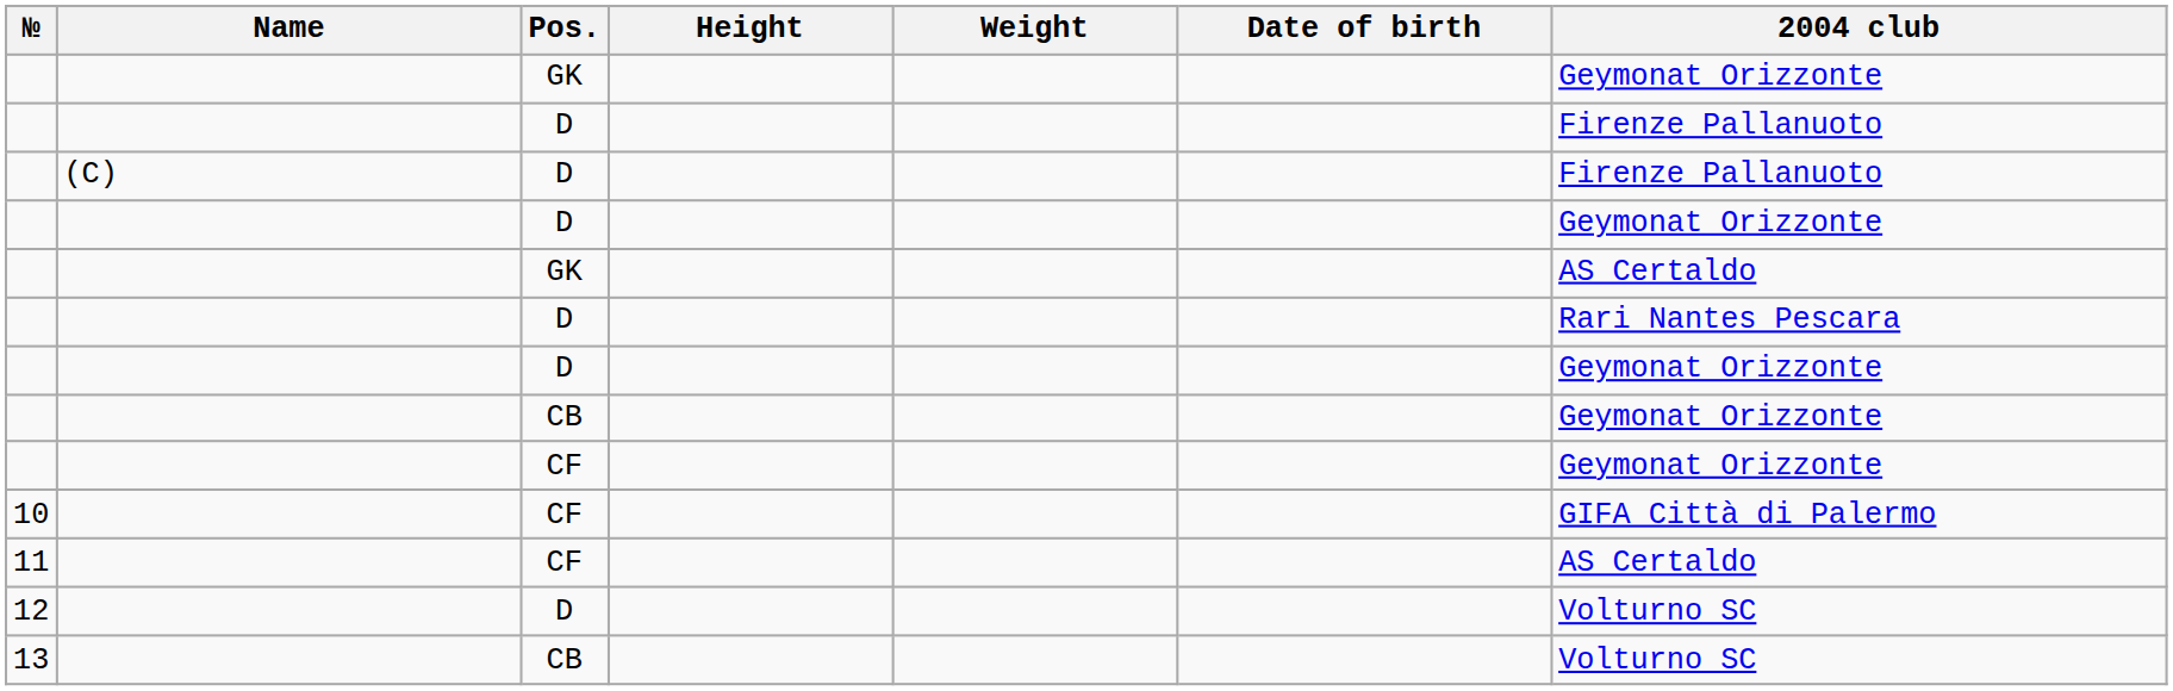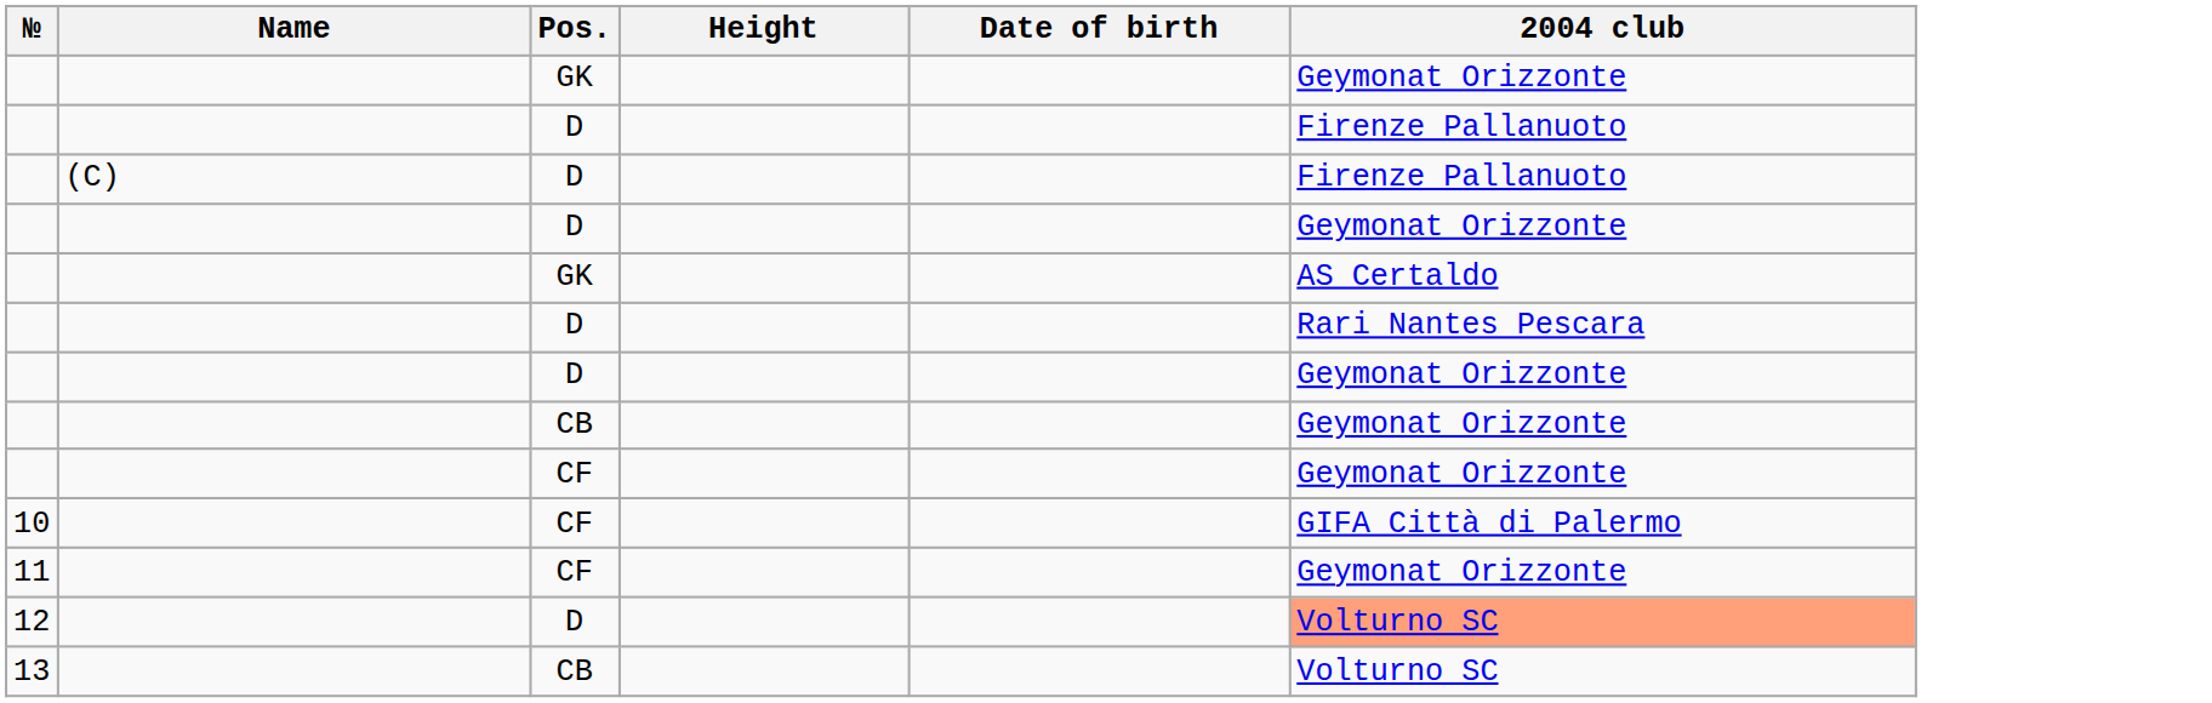- column: Weight
11 | 2004 club: AS Certaldo -> Geymonat Orizzonte
12 | 2004 club: no background -> lightsalmon background
